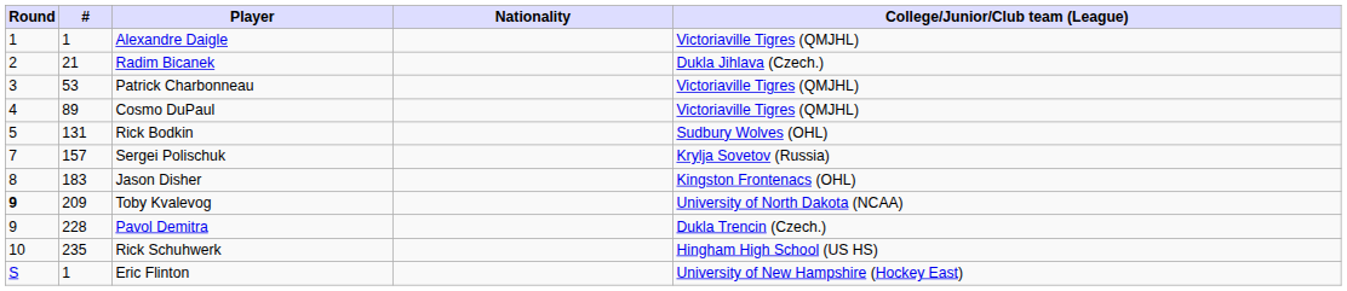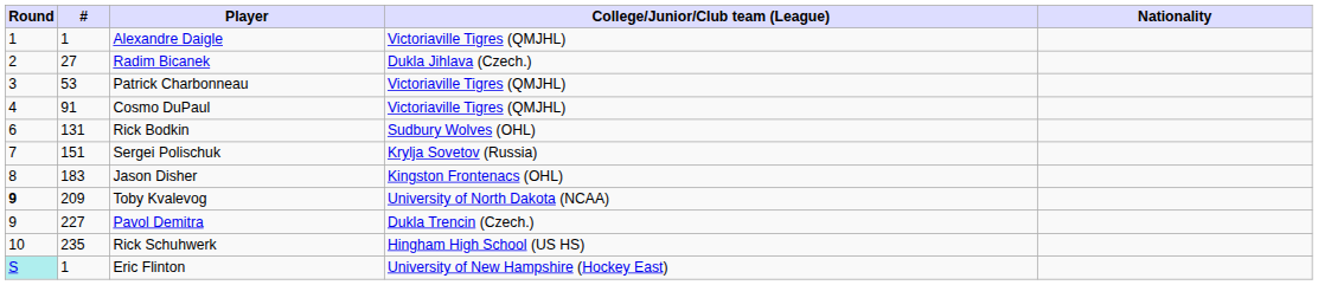columns swapped: Nationality <-> College/Junior/Club team (League)
Radim Bicanek | #: 21 -> 27
Cosmo DuPaul | #: 89 -> 91
Rick Bodkin | Round: 5 -> 6
Sergei Polischuk | #: 157 -> 151
Pavol Demitra | #: 228 -> 227
Eric Flinton | Round: no background -> paleturquoise background
